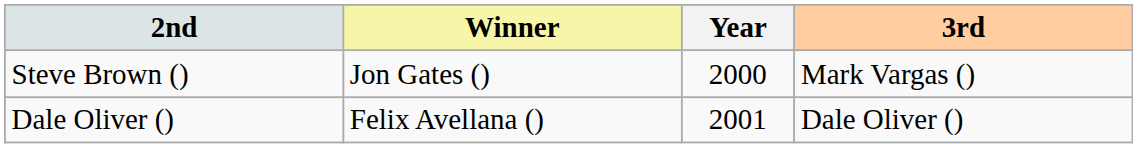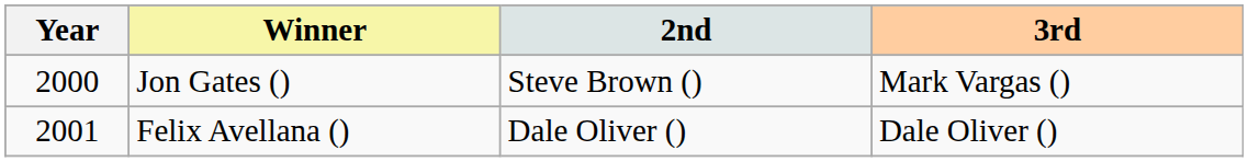columns swapped: Year <-> 2nd
